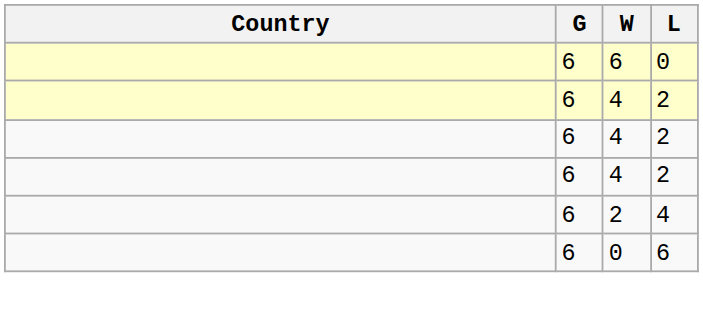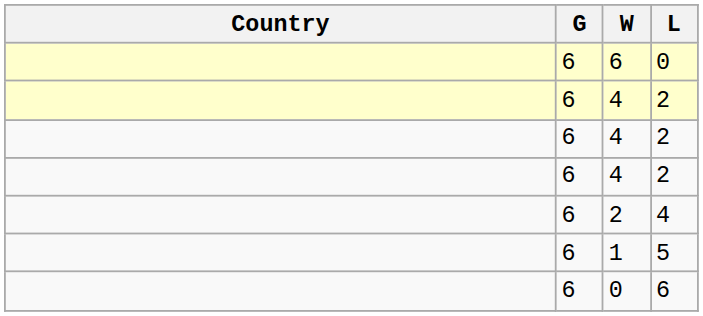+ row: 6 | 1 | 5
